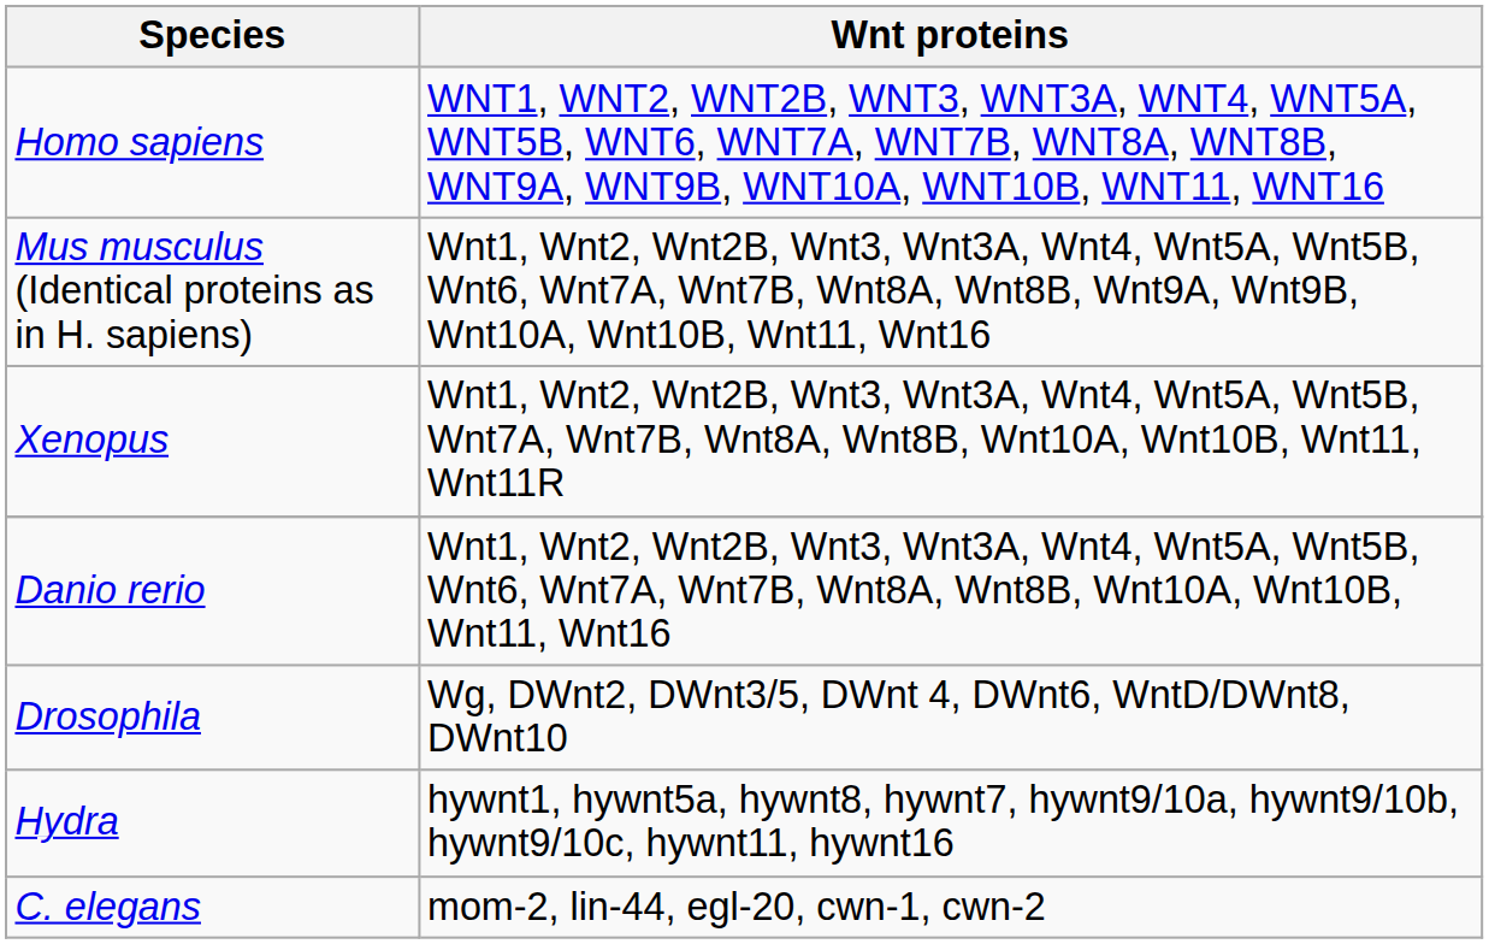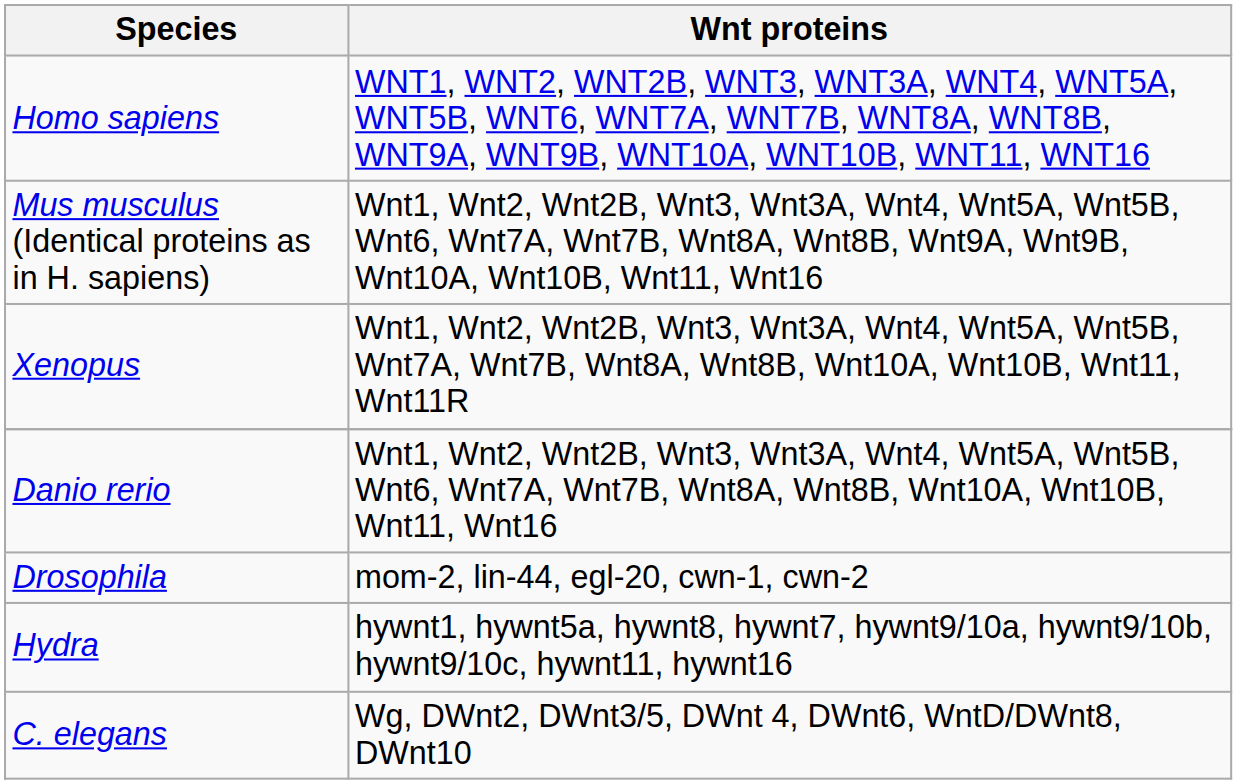Drosophila | Wnt proteins: Wg, DWnt2, DWnt3/5, DWnt 4, DWnt6, WntD/DWnt8, DWnt10 -> mom-2, lin-44, egl-20, cwn-1, cwn-2
C. elegans | Wnt proteins: mom-2, lin-44, egl-20, cwn-1, cwn-2 -> Wg, DWnt2, DWnt3/5, DWnt 4, DWnt6, WntD/DWnt8, DWnt10
